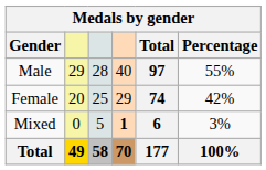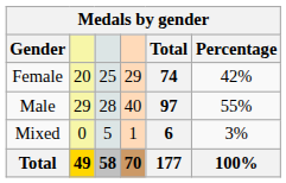rows swapped: Male <-> Female
Mixed | column 4: bold -> normal
